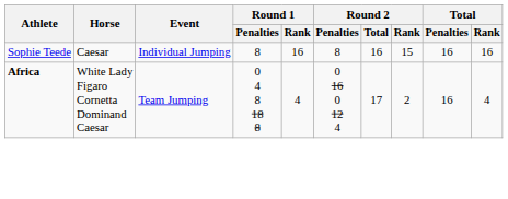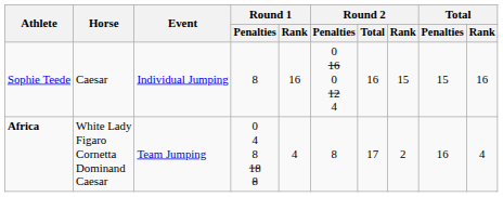Sophie Teede | Round 2 / Penalties: 8 -> 0 16 0 12 4
Sophie Teede | Total / Penalties: 16 -> 15
Africa | Round 2 / Penalties: 0 16 0 12 4 -> 8
